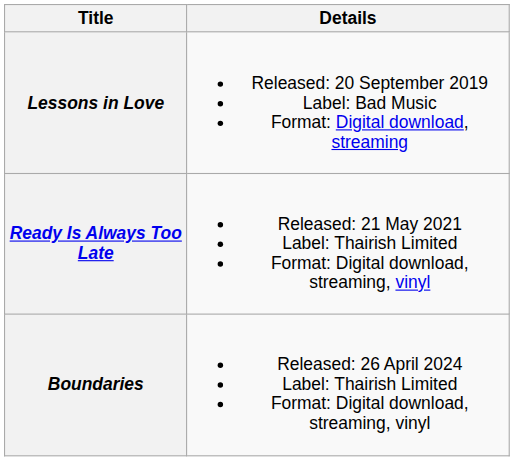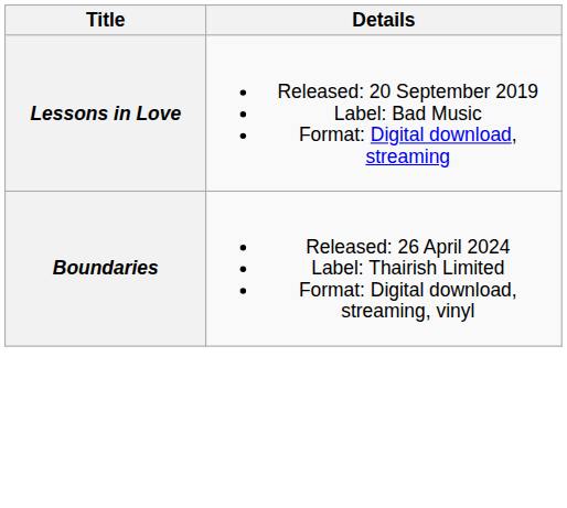- row: Ready Is Always Too Late | Released: 21 May 2021 Label: Thairish Limited Format: Digital download, streaming, vinyl
